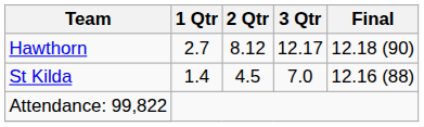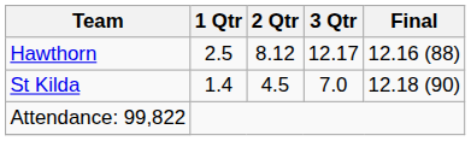Hawthorn | 1 Qtr: 2.7 -> 2.5
Hawthorn | Final: 12.18 (90) -> 12.16 (88)
St Kilda | Final: 12.16 (88) -> 12.18 (90)
